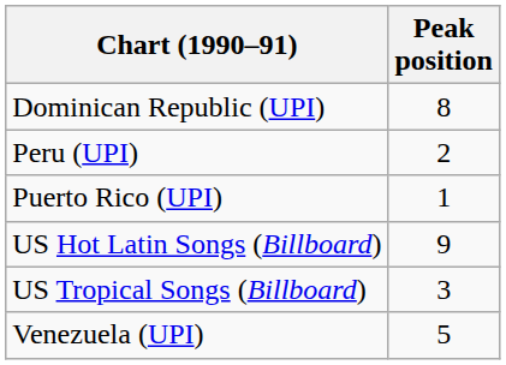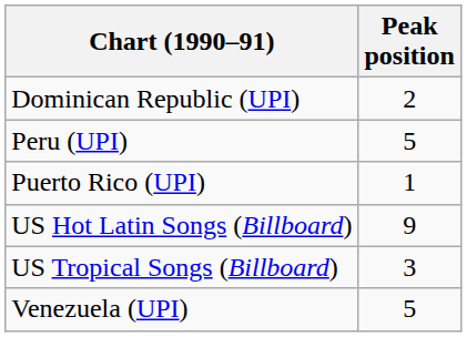Dominican Republic (UPI) | Peak position: 8 -> 2
Peru (UPI) | Peak position: 2 -> 5
